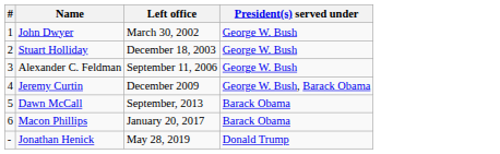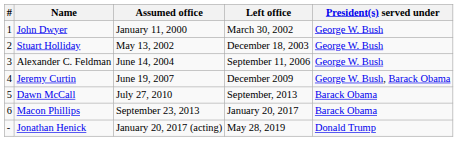+ column: Assumed office | January 11, 2000 | May 13, 2002 | June 14, 2004 | June 19, 2007 | July 27, 2010 | September 23, 2013 | January 20, 2017 (acting)
